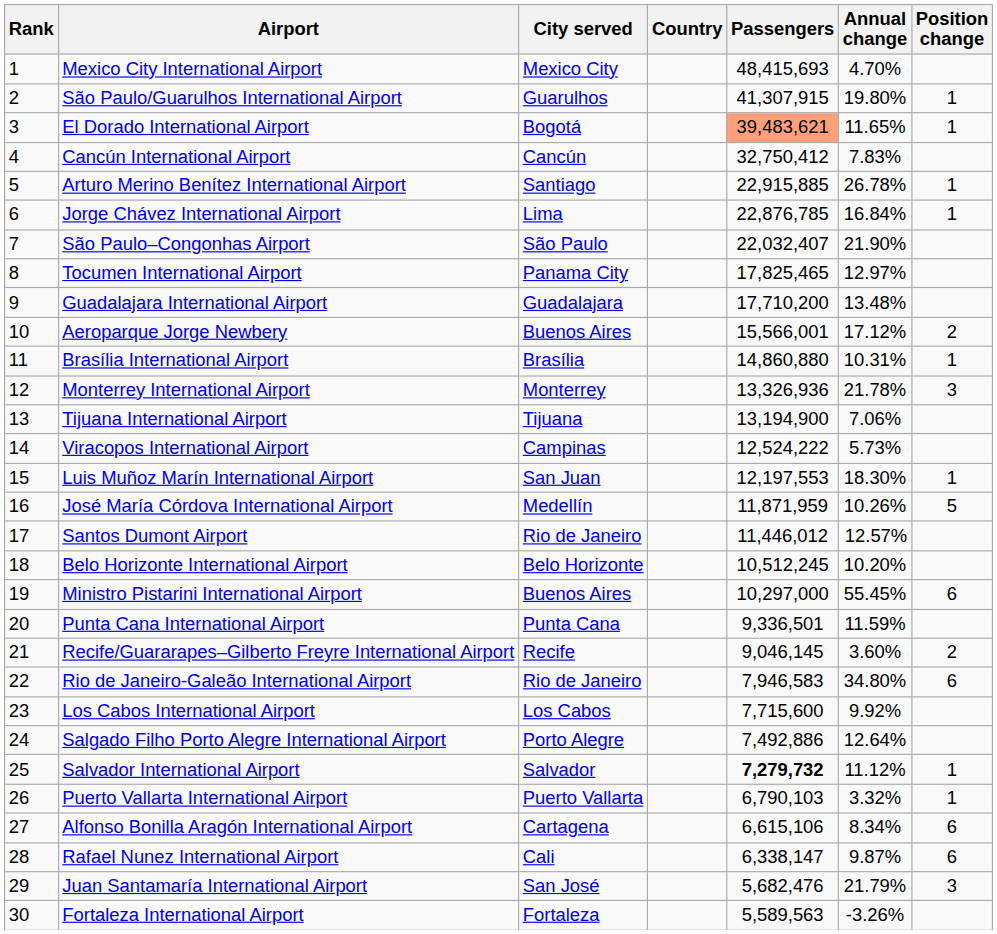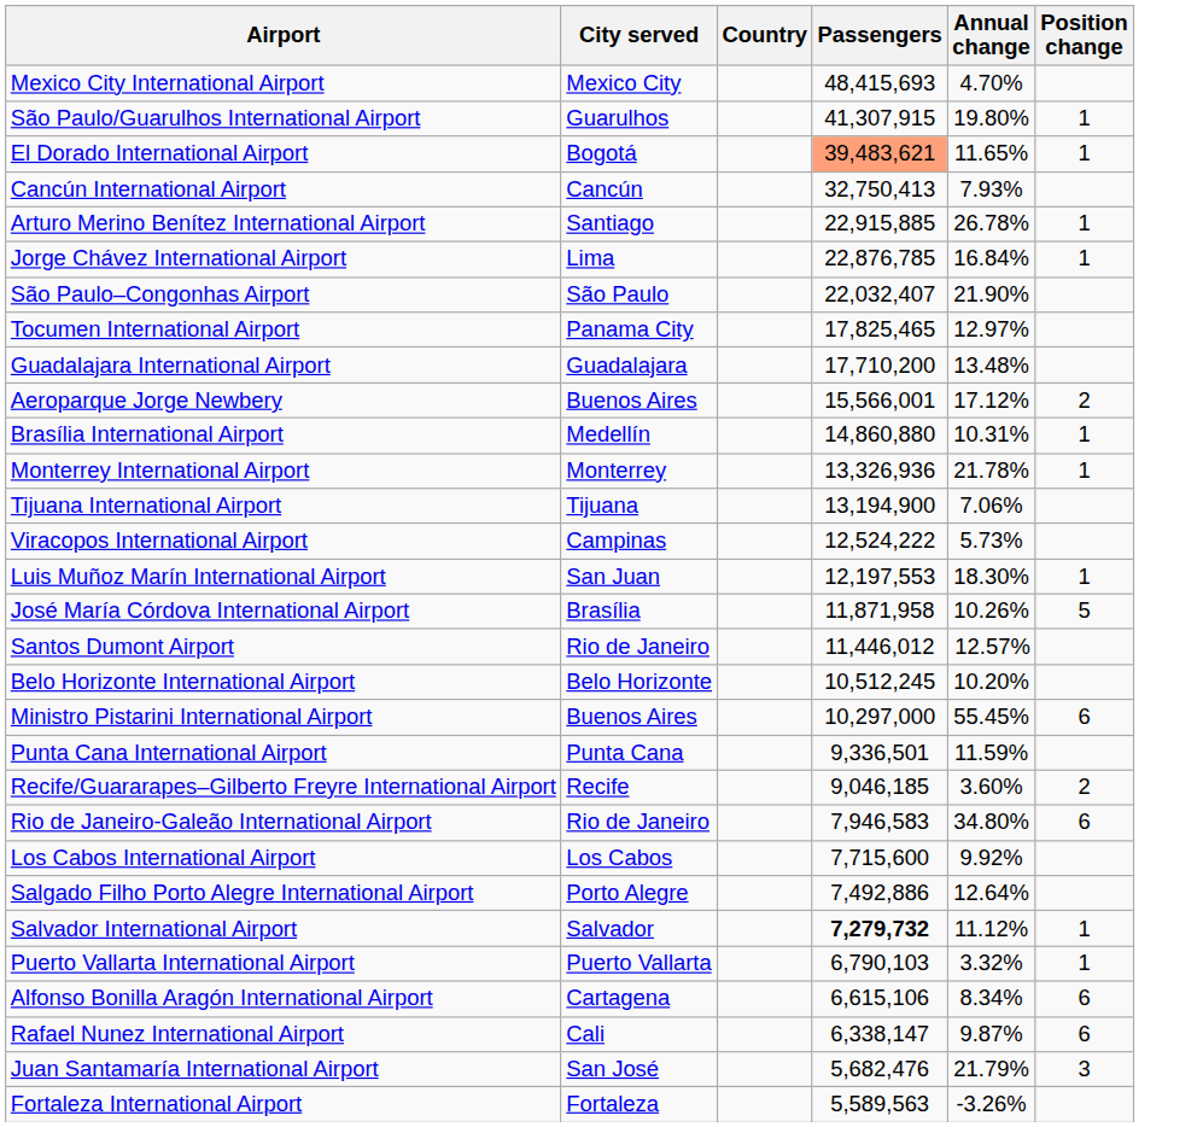- column: Rank | 1 | 2 | 3 | 4 | 5 | 6 | 7 | 8 | 9 | 10 | 11 | 12 | 13 | 14 | 15 | 16 | 17 | 18 | 19 | 20 | 21 | 22 | 23 | 24 | 25 | 26 | 27 | 28 | 29 | 30
Cancún International Airport | Passengers: 32,750,412 -> 32,750,413
Cancún International Airport | Annual change: 7.83% -> 7.93%
Brasília International Airport | City served: Brasília -> Medellín
Monterrey International Airport | Position change: 3 -> 1
José María Córdova International Airport | City served: Medellín -> Brasília
José María Córdova International Airport | Passengers: 11,871,959 -> 11,871,958
Recife/Guararapes–Gilberto Freyre International Airport | Passengers: 9,046,145 -> 9,046,185
